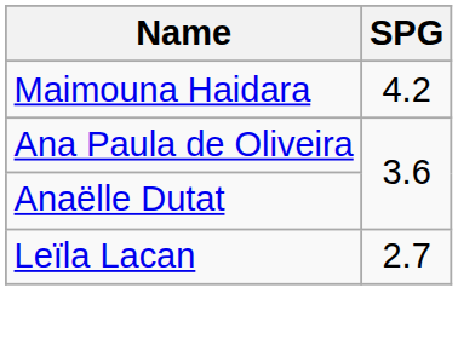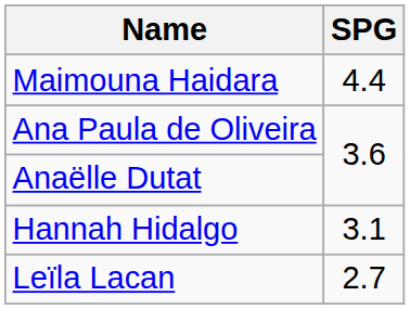Maimouna Haidara | SPG: 4.2 -> 4.4
+ row: Hannah Hidalgo | 3.1
